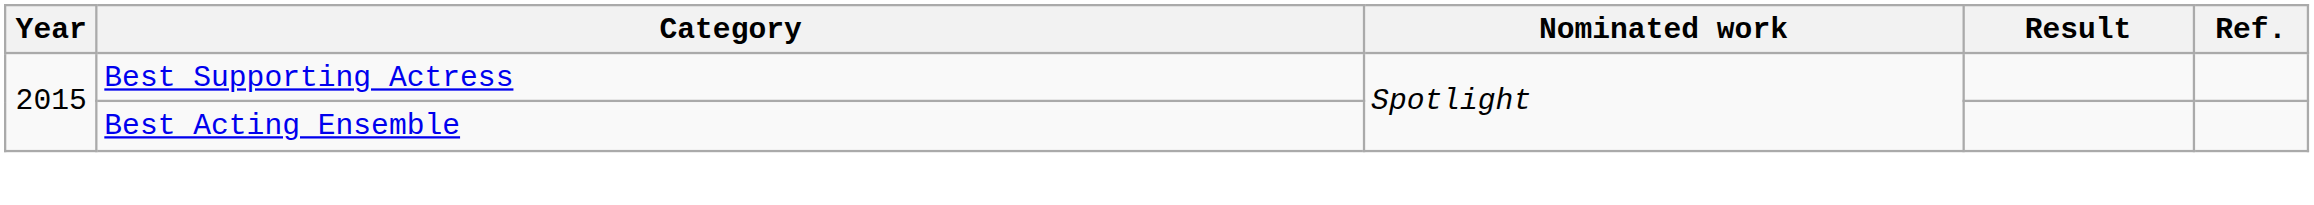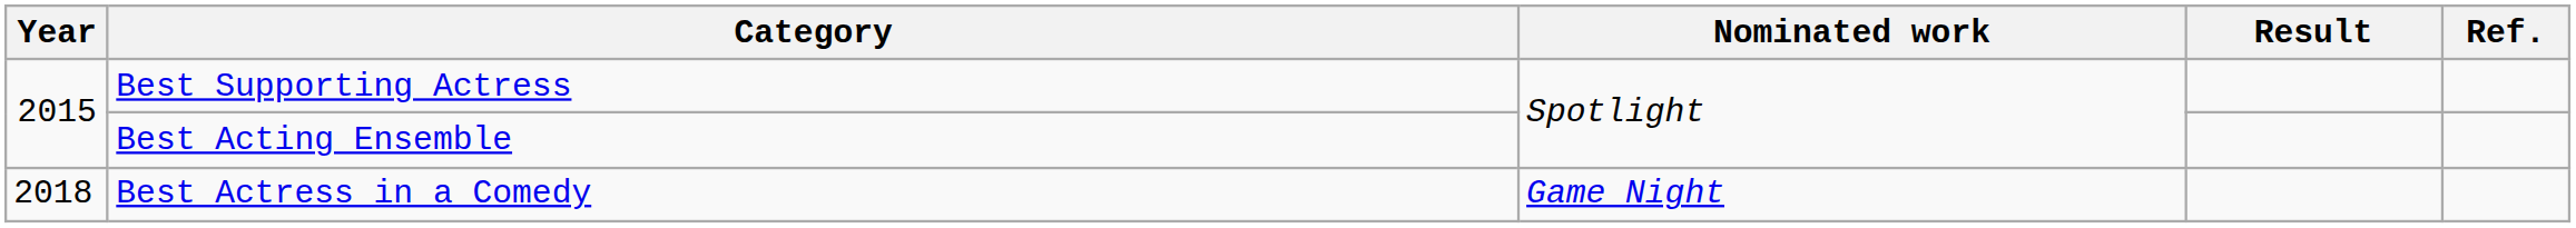+ row: 2018 | Best Actress in a Comedy | Game Night
